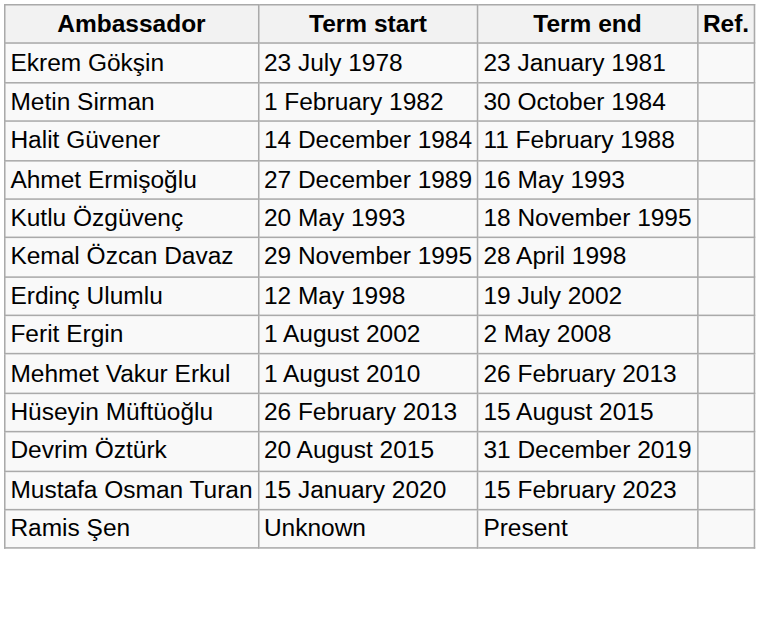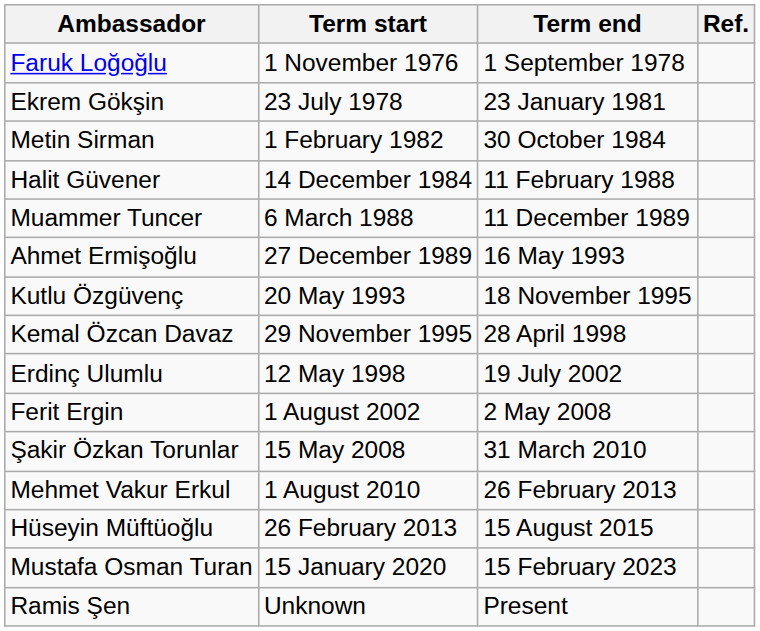+ row: Faruk Loğoğlu | 1 November 1976 | 1 September 1978
+ row: Muammer Tuncer | 6 March 1988 | 11 December 1989
+ row: Şakir Özkan Torunlar | 15 May 2008 | 31 March 2010
- row: Devrim Öztürk | 20 August 2015 | 31 December 2019
